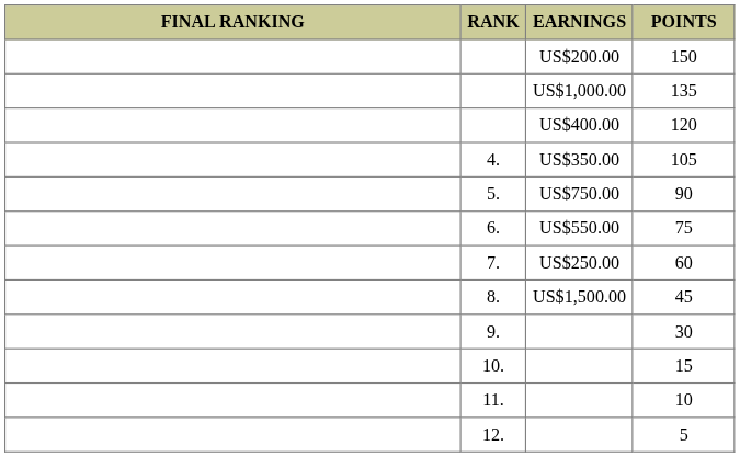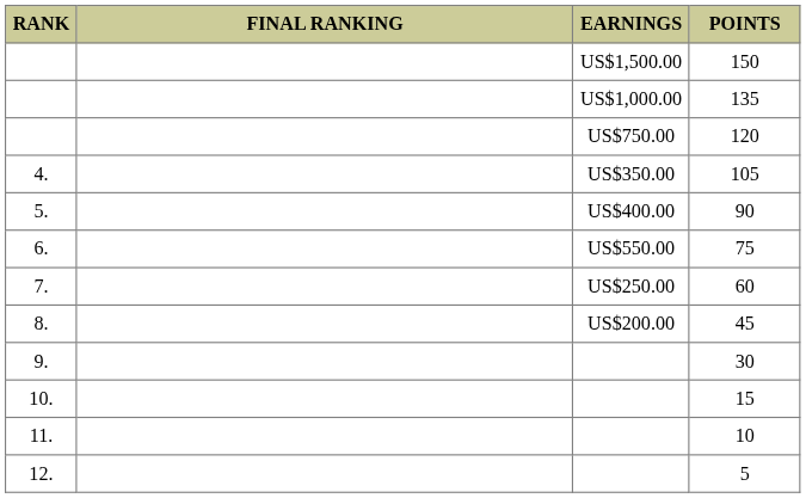columns swapped: RANK <-> FINAL RANKING
150 | EARNINGS: US$200.00 -> US$1,500.00
120 | EARNINGS: US$400.00 -> US$750.00
90 | EARNINGS: US$750.00 -> US$400.00
45 | EARNINGS: US$1,500.00 -> US$200.00
